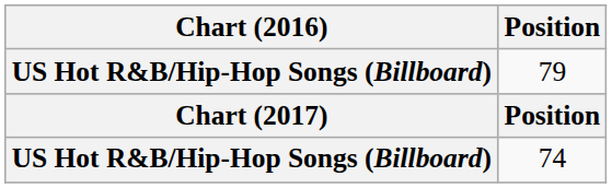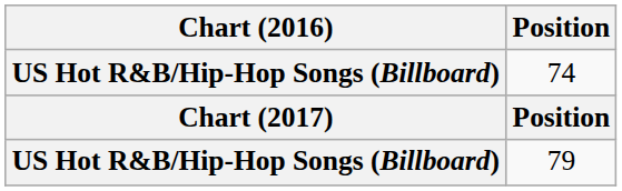rows swapped: 79 <-> 74
